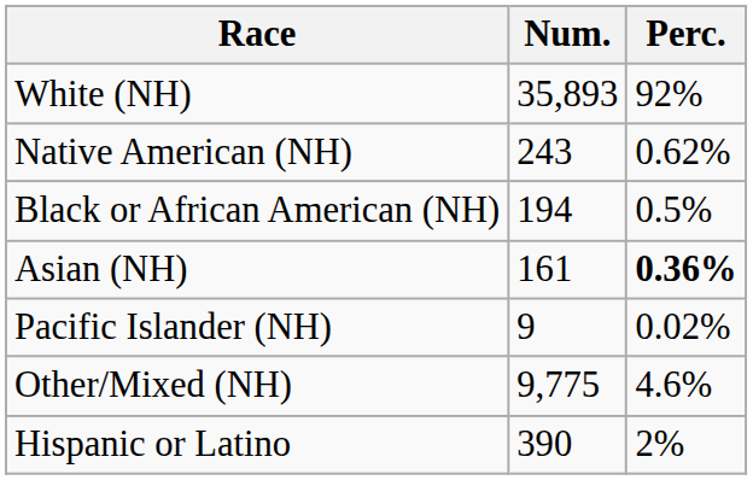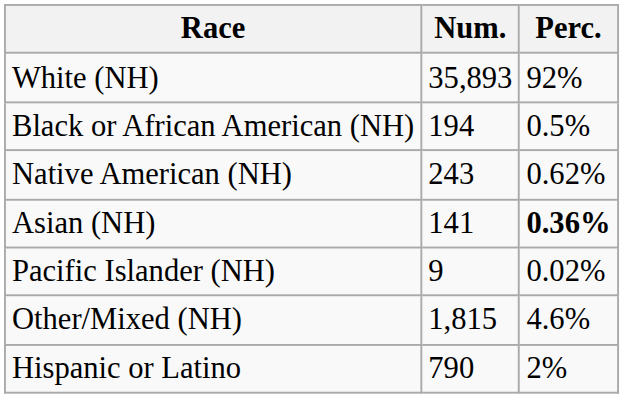rows swapped: Black or African American (NH) <-> Native American (NH)
Asian (NH) | Num.: 161 -> 141
Other/Mixed (NH) | Num.: 9,775 -> 1,815
Hispanic or Latino | Num.: 390 -> 790
